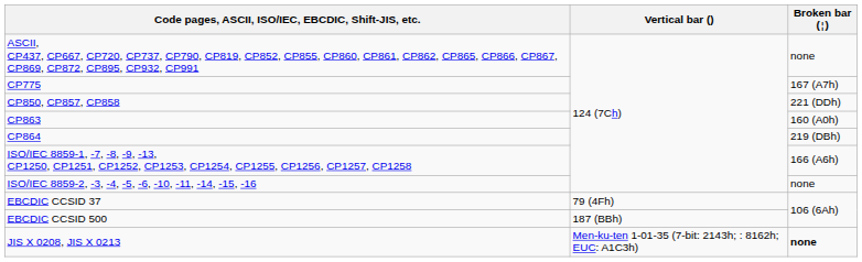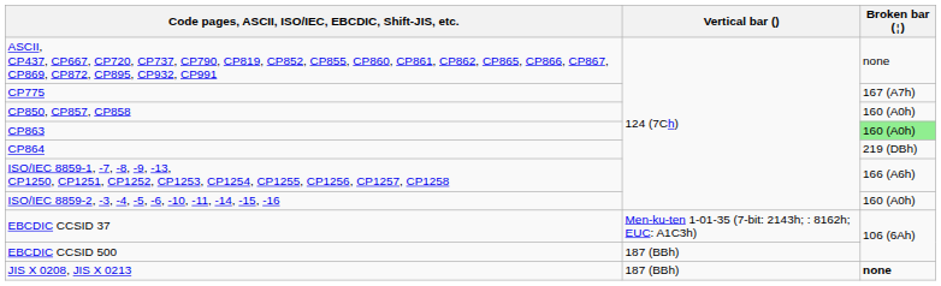CP850, CP857, CP858 | Broken bar (¦): 221 (DDh) -> 160 (A0h)
CP863 | Broken bar (¦): no background -> lightgreen background
ISO/IEC 8859-2, -3, -4, -5, -6, -10, -11, -14, -15, -16 | Broken bar (¦): none -> 160 (A0h)
EBCDIC CCSID 37 | Vertical bar (): 79 (4Fh) -> Men-ku-ten 1-01-35 (7-bit: 2143h; : 8162h; EUC: A1C3h)
JIS X 0208, JIS X 0213 | Vertical bar (): Men-ku-ten 1-01-35 (7-bit: 2143h; : 8162h; EUC: A1C3h) -> 187 (BBh)
